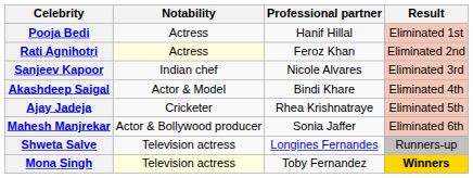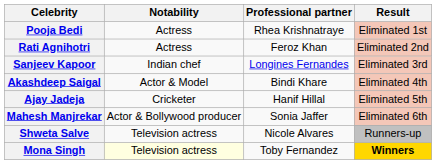Pooja Bedi | Professional partner: Hanif Hillal -> Rhea Krishnatraye
Rati Agnihotri | Notability: lightyellow background -> no background
Sanjeev Kapoor | Professional partner: Nicole Alvares -> Longines Fernandes
Ajay Jadeja | Professional partner: Rhea Krishnatraye -> Hanif Hillal
Shweta Salve | Professional partner: Longines Fernandes -> Nicole Alvares
